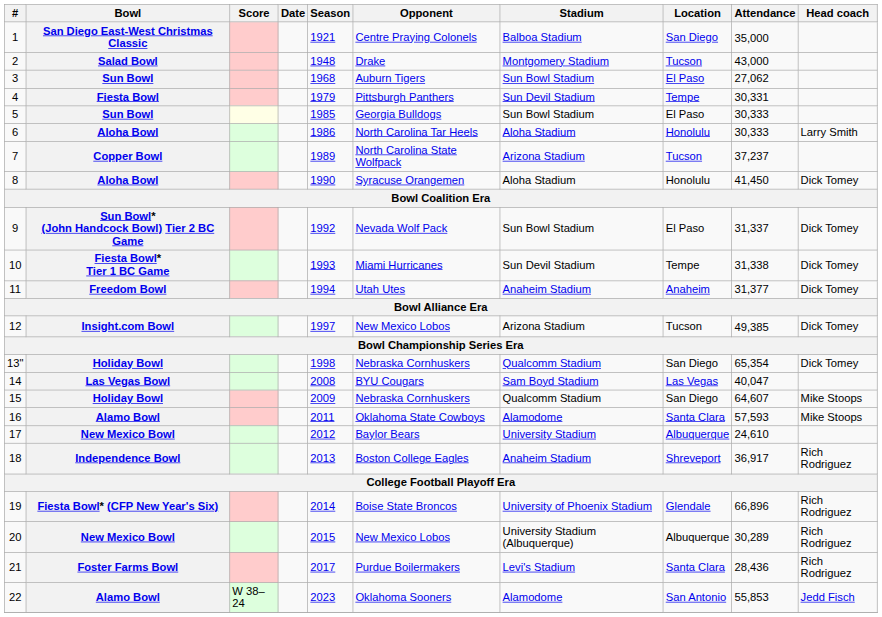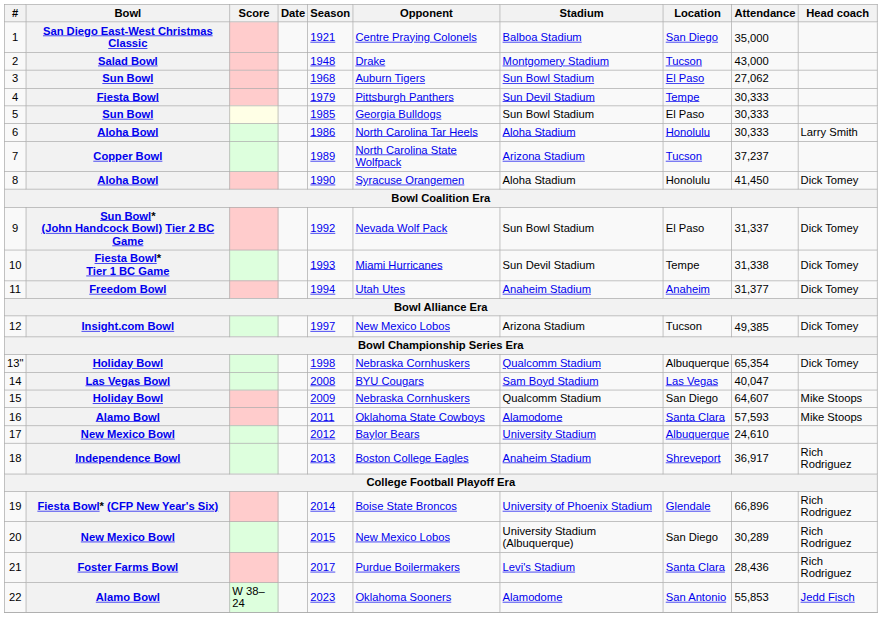4 | Attendance: 30,331 -> 30,333
13" | Location: San Diego -> Albuquerque
20 | Location: Albuquerque -> San Diego
